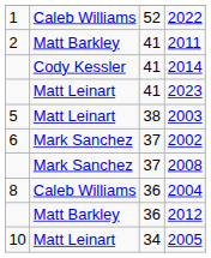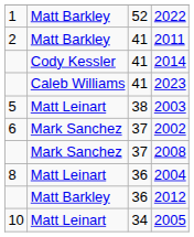2022 | column 2: Caleb Williams -> Matt Barkley
2023 | column 2: Matt Leinart -> Caleb Williams
2004 | column 2: Caleb Williams -> Matt Leinart
